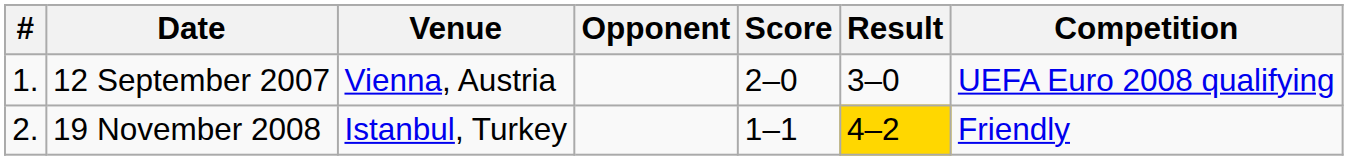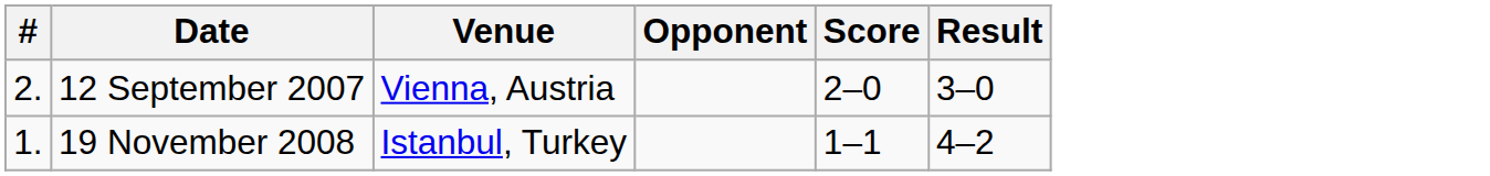- column: Competition | UEFA Euro 2008 qualifying | Friendly
12 September 2007 | #: 1. -> 2.
19 November 2008 | #: 2. -> 1.
19 November 2008 | Result: gold background -> no background
